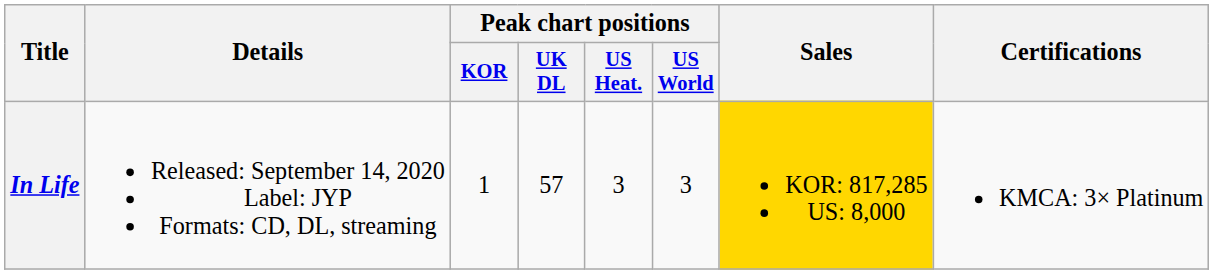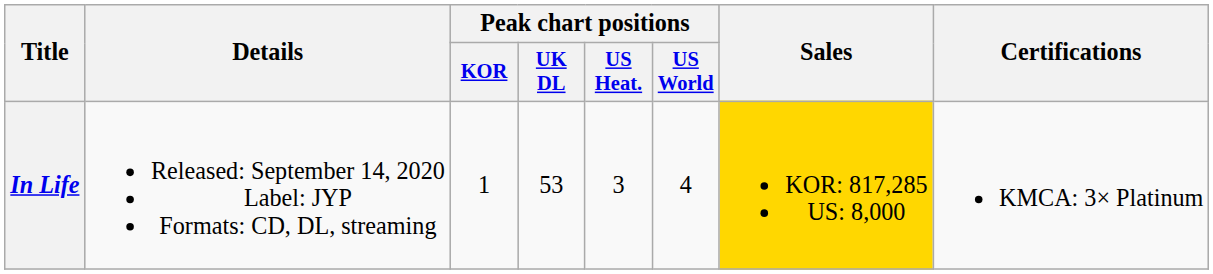In Life | Peak chart positions / UK DL: 57 -> 53
In Life | Peak chart positions / US World: 3 -> 4
